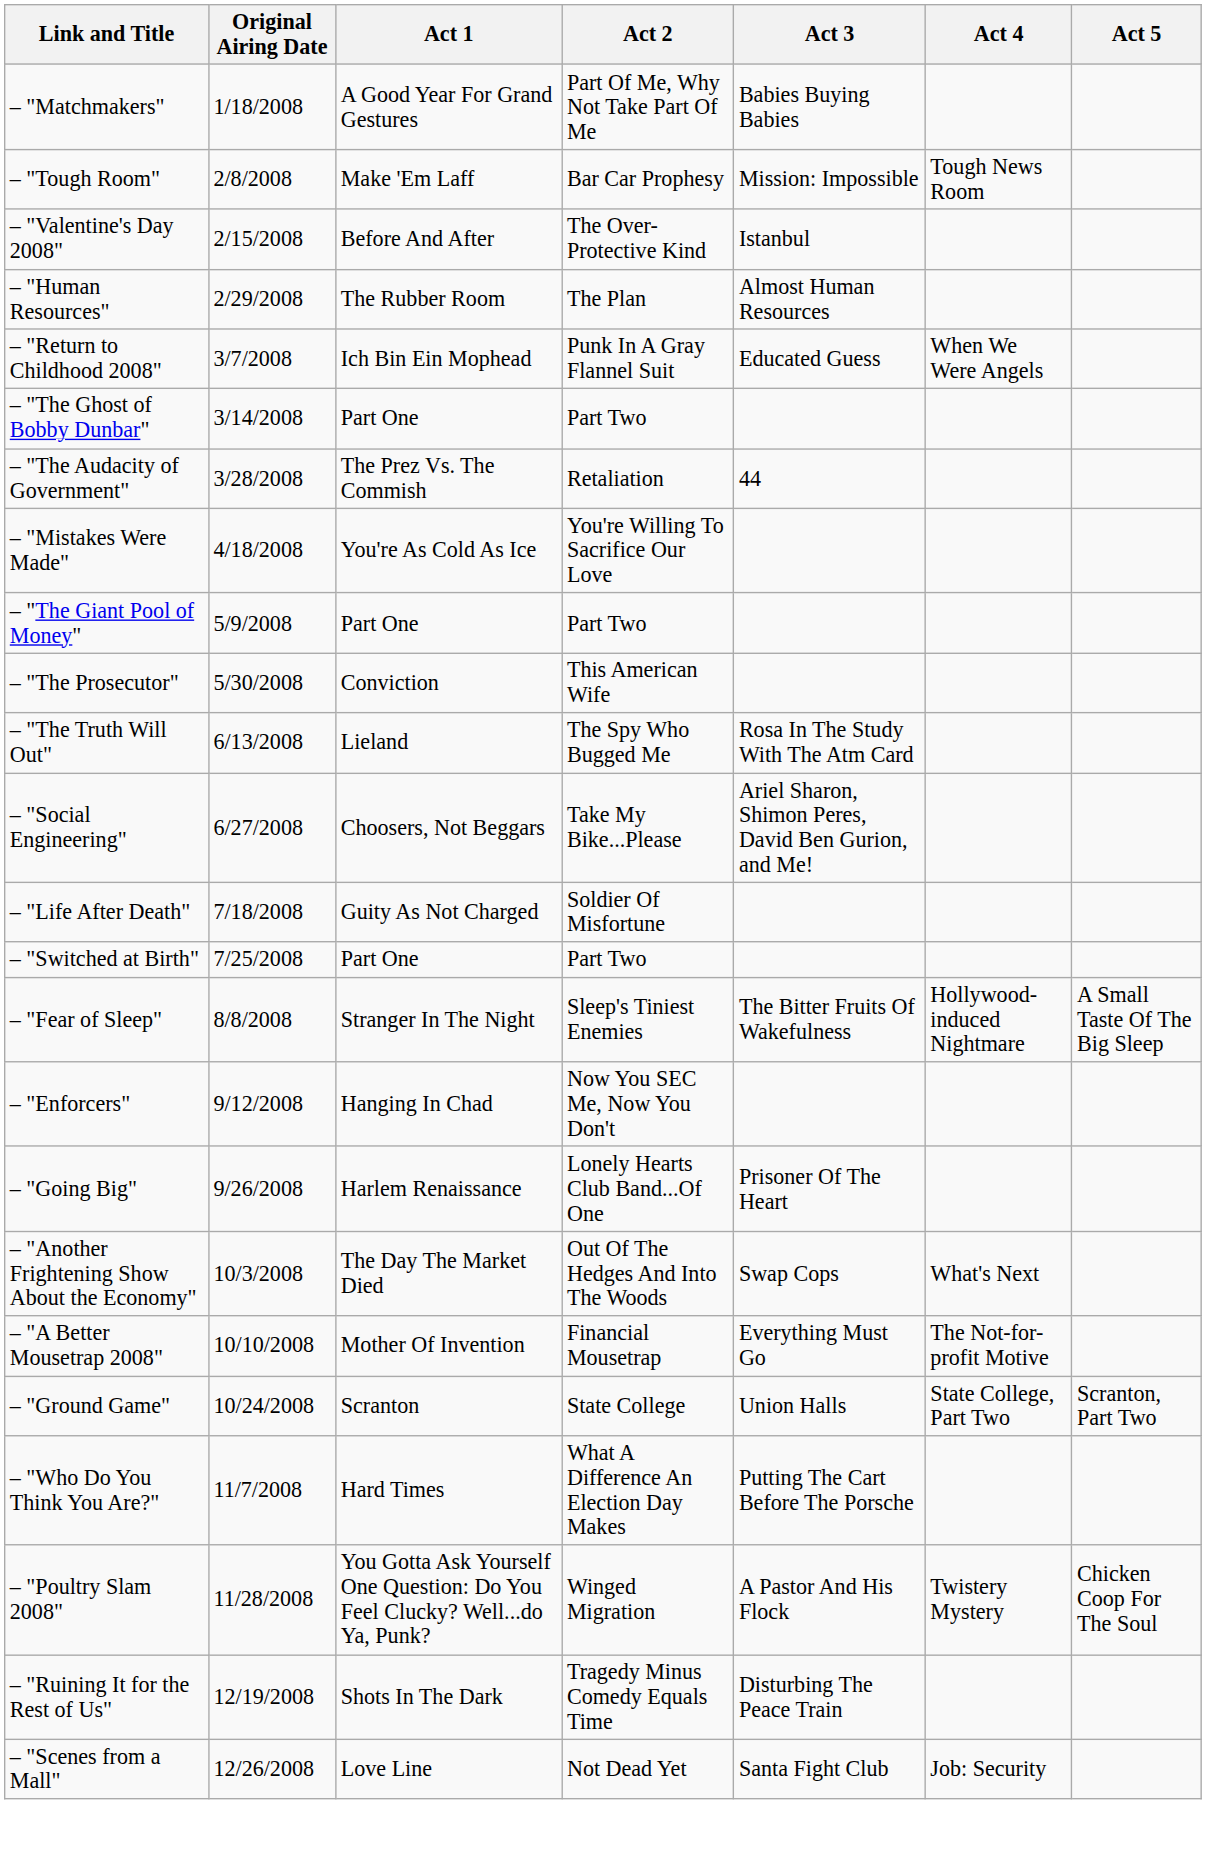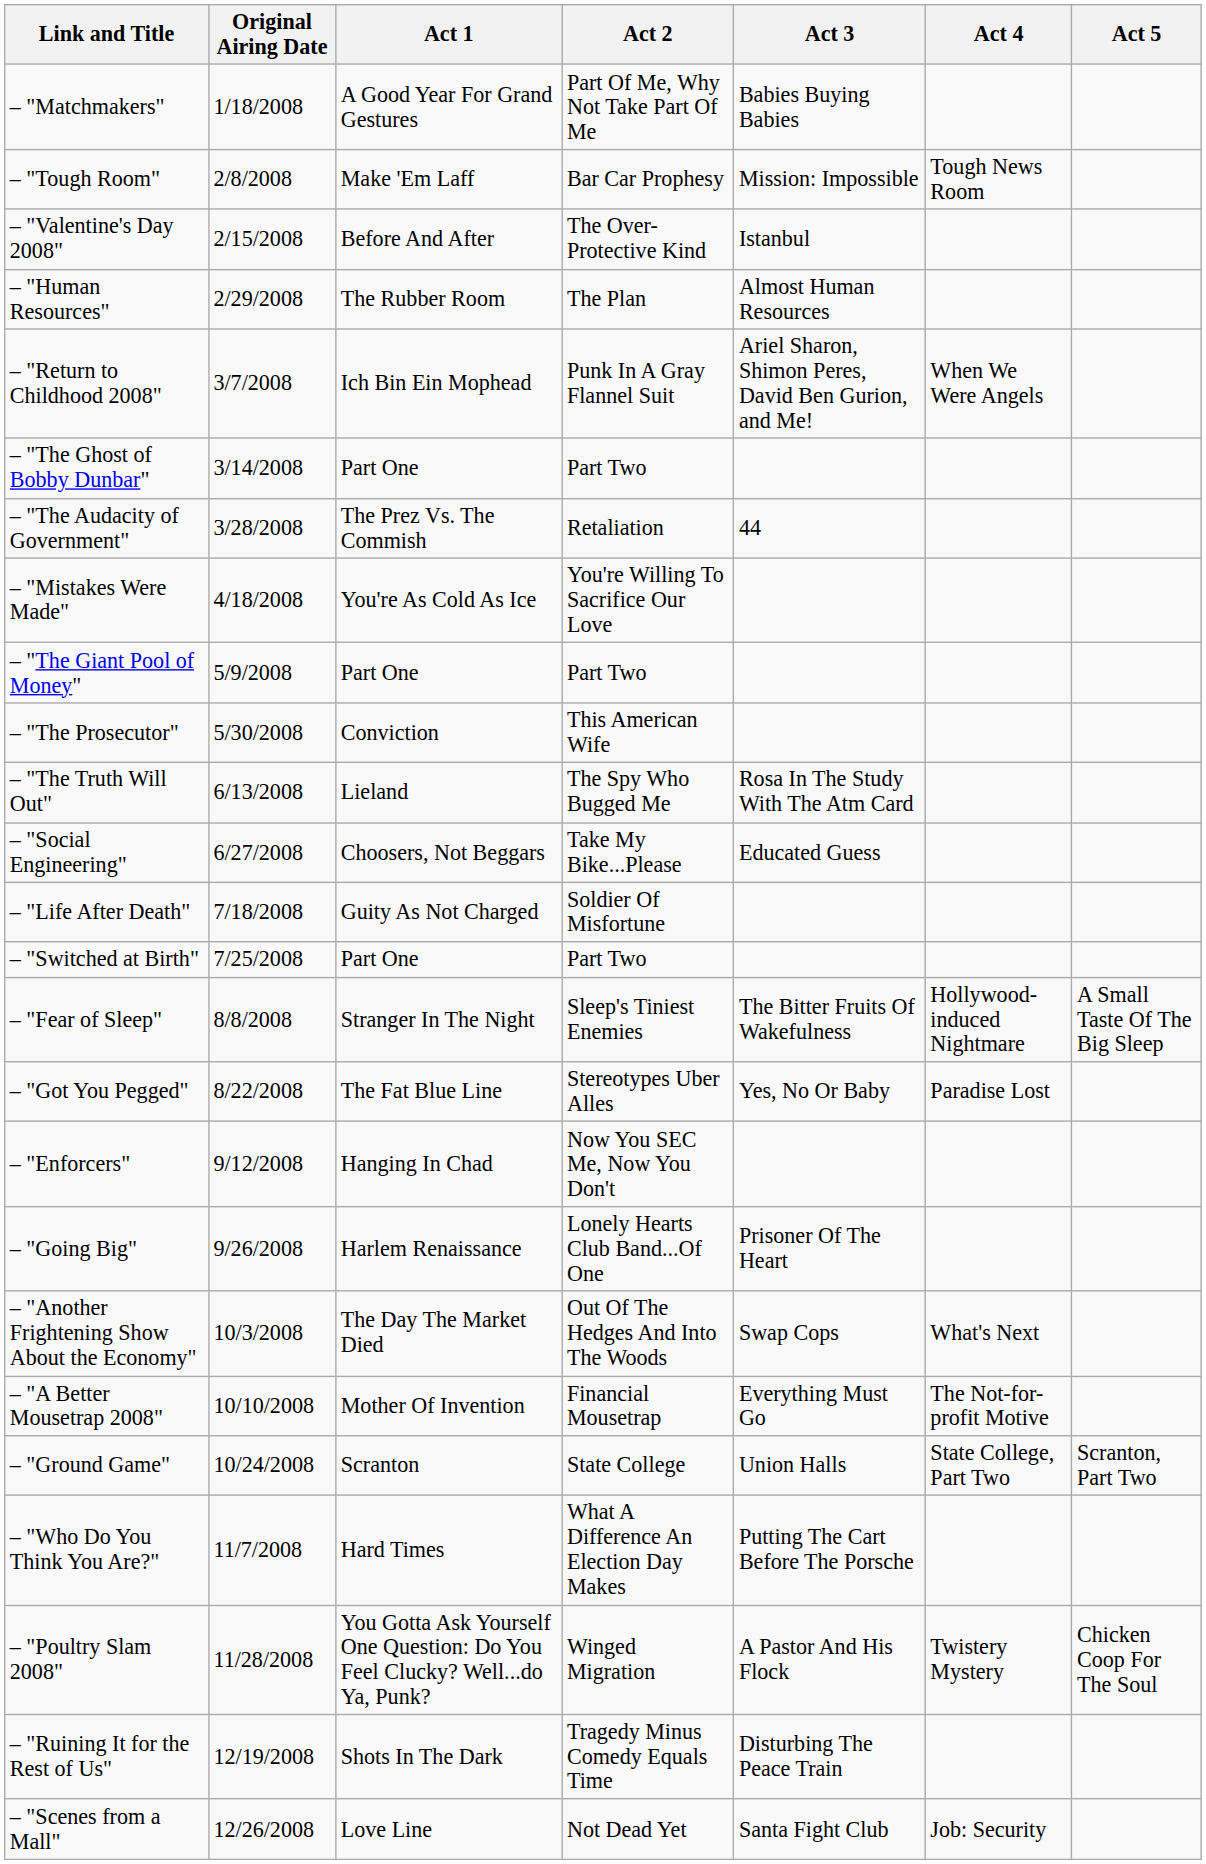– "Return to Childhood 2008" | Act 3: Educated Guess -> Ariel Sharon, Shimon Peres, David Ben Gurion, and Me!
– "Social Engineering" | Act 3: Ariel Sharon, Shimon Peres, David Ben Gurion, and Me! -> Educated Guess
+ row: – "Got You Pegged" | 8/22/2008 | The Fat Blue Line | Stereotypes Uber Alles | Yes, No Or Baby | Paradise Lost
